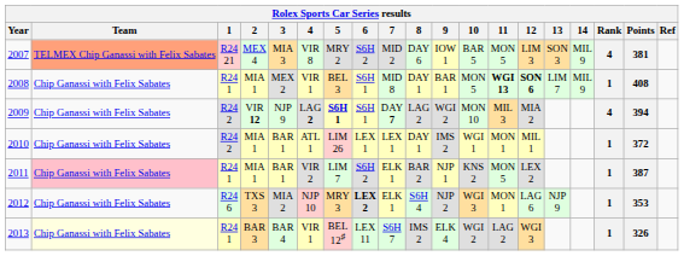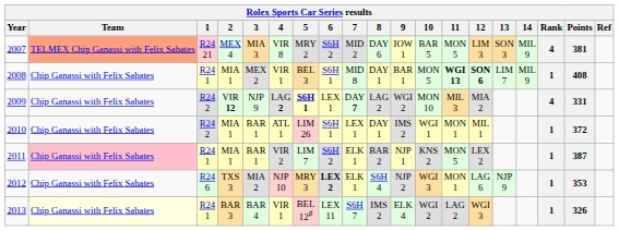2009 | 6: S6H 1 -> LEX 1
2009 | Points: 394 -> 331
2010 | 6: LEX 1 -> S6H 1
